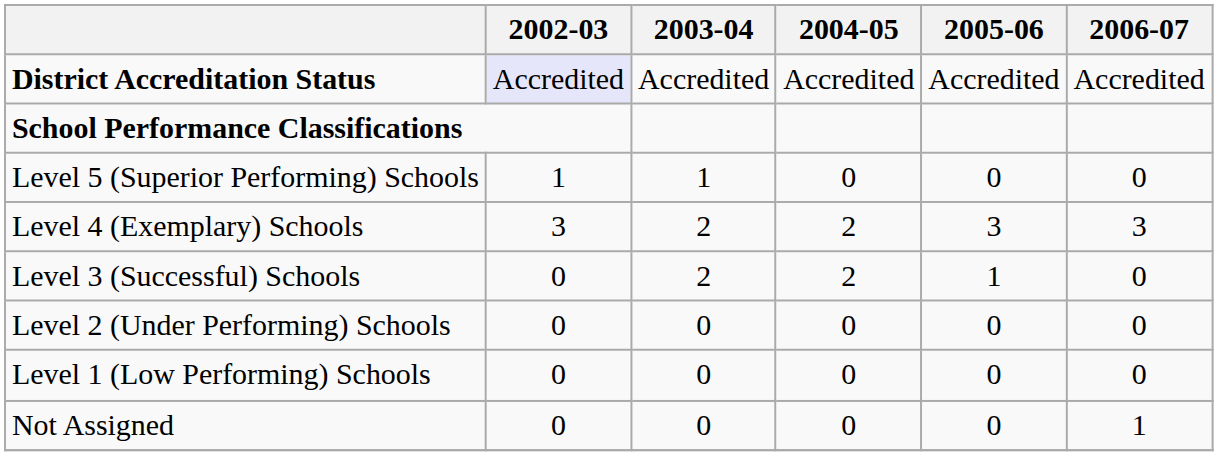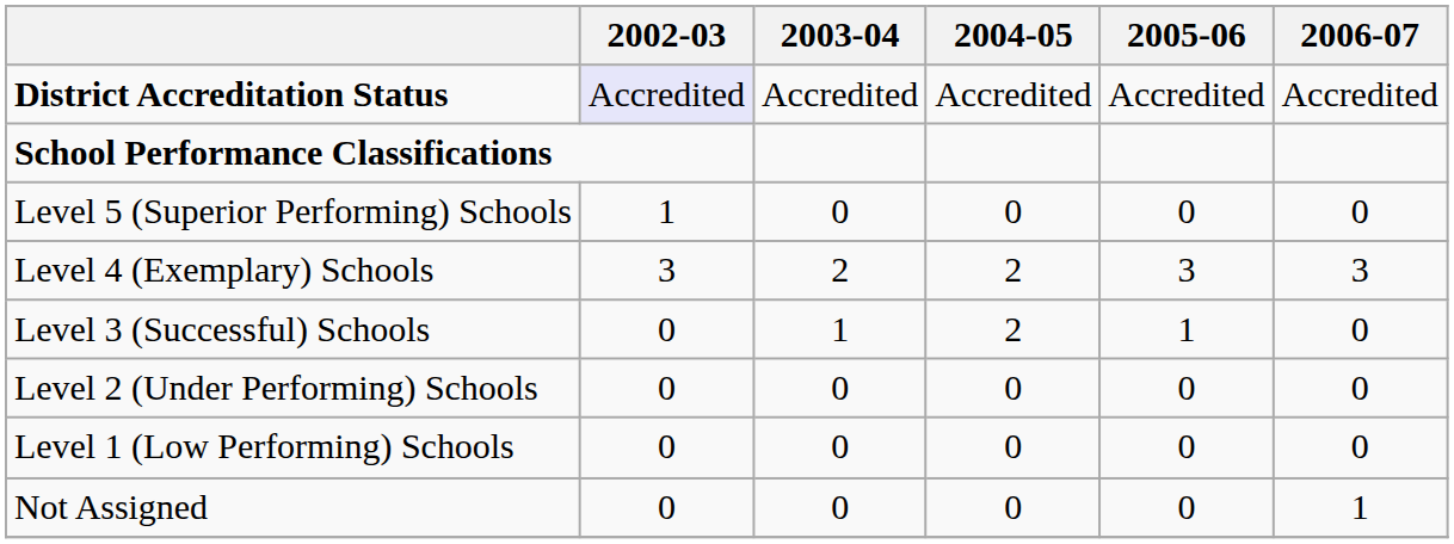Level 5 (Superior Performing) Schools | 2003-04: 1 -> 0
Level 3 (Successful) Schools | 2003-04: 2 -> 1
